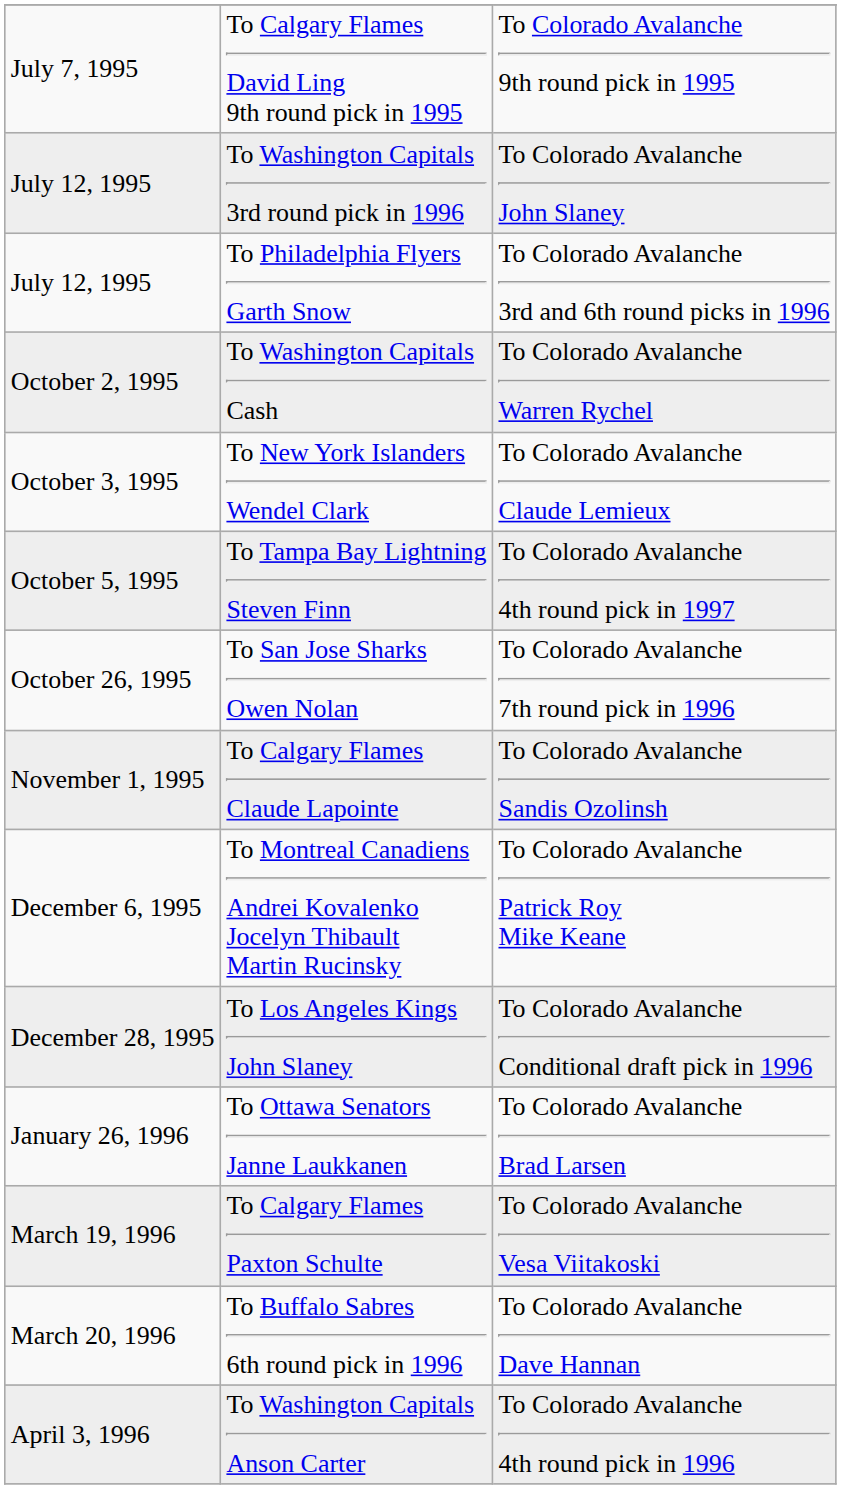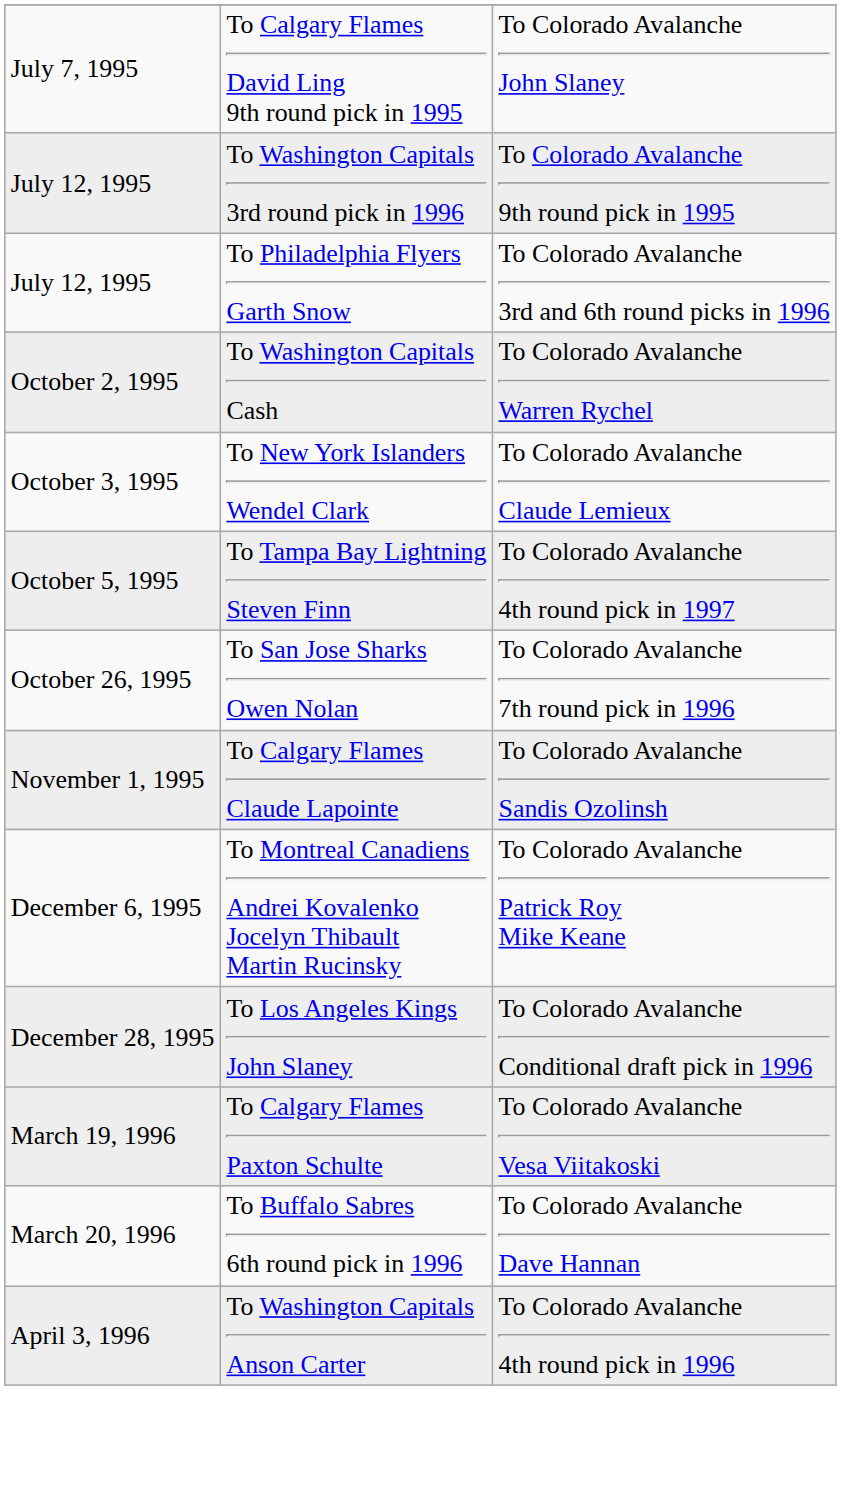To Calgary Flames David Ling 9th round pick in 1995 | column 3: To Colorado Avalanche 9th round pick in 1995 -> To Colorado Avalanche John Slaney
To Washington Capitals 3rd round pick in 1996 | column 3: To Colorado Avalanche John Slaney -> To Colorado Avalanche 9th round pick in 1995
- row: January 26, 1996 | To Ottawa Senators Janne Laukkanen | To Colorado Avalanche Brad Larsen
